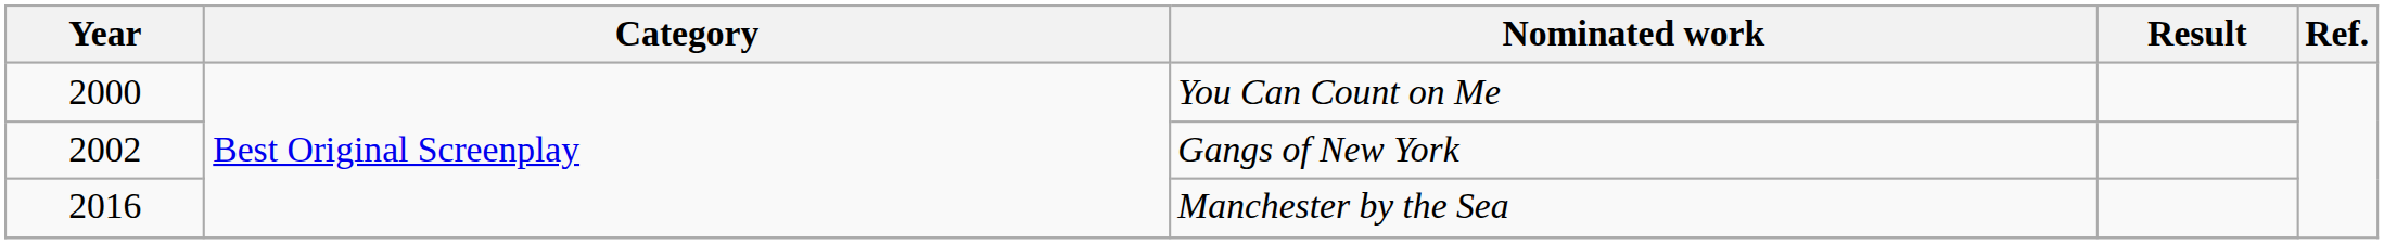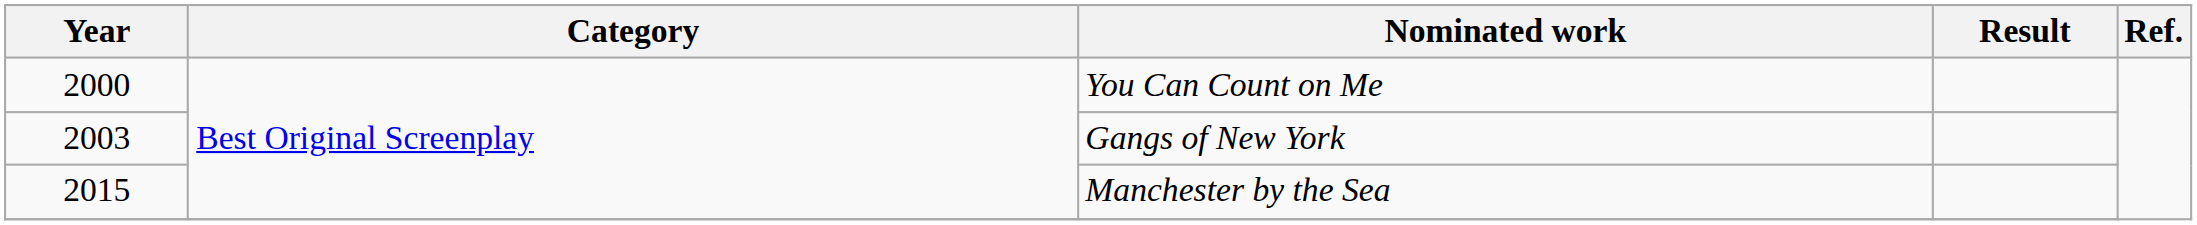Gangs of New York | Year: 2002 -> 2003
Manchester by the Sea | Year: 2016 -> 2015
